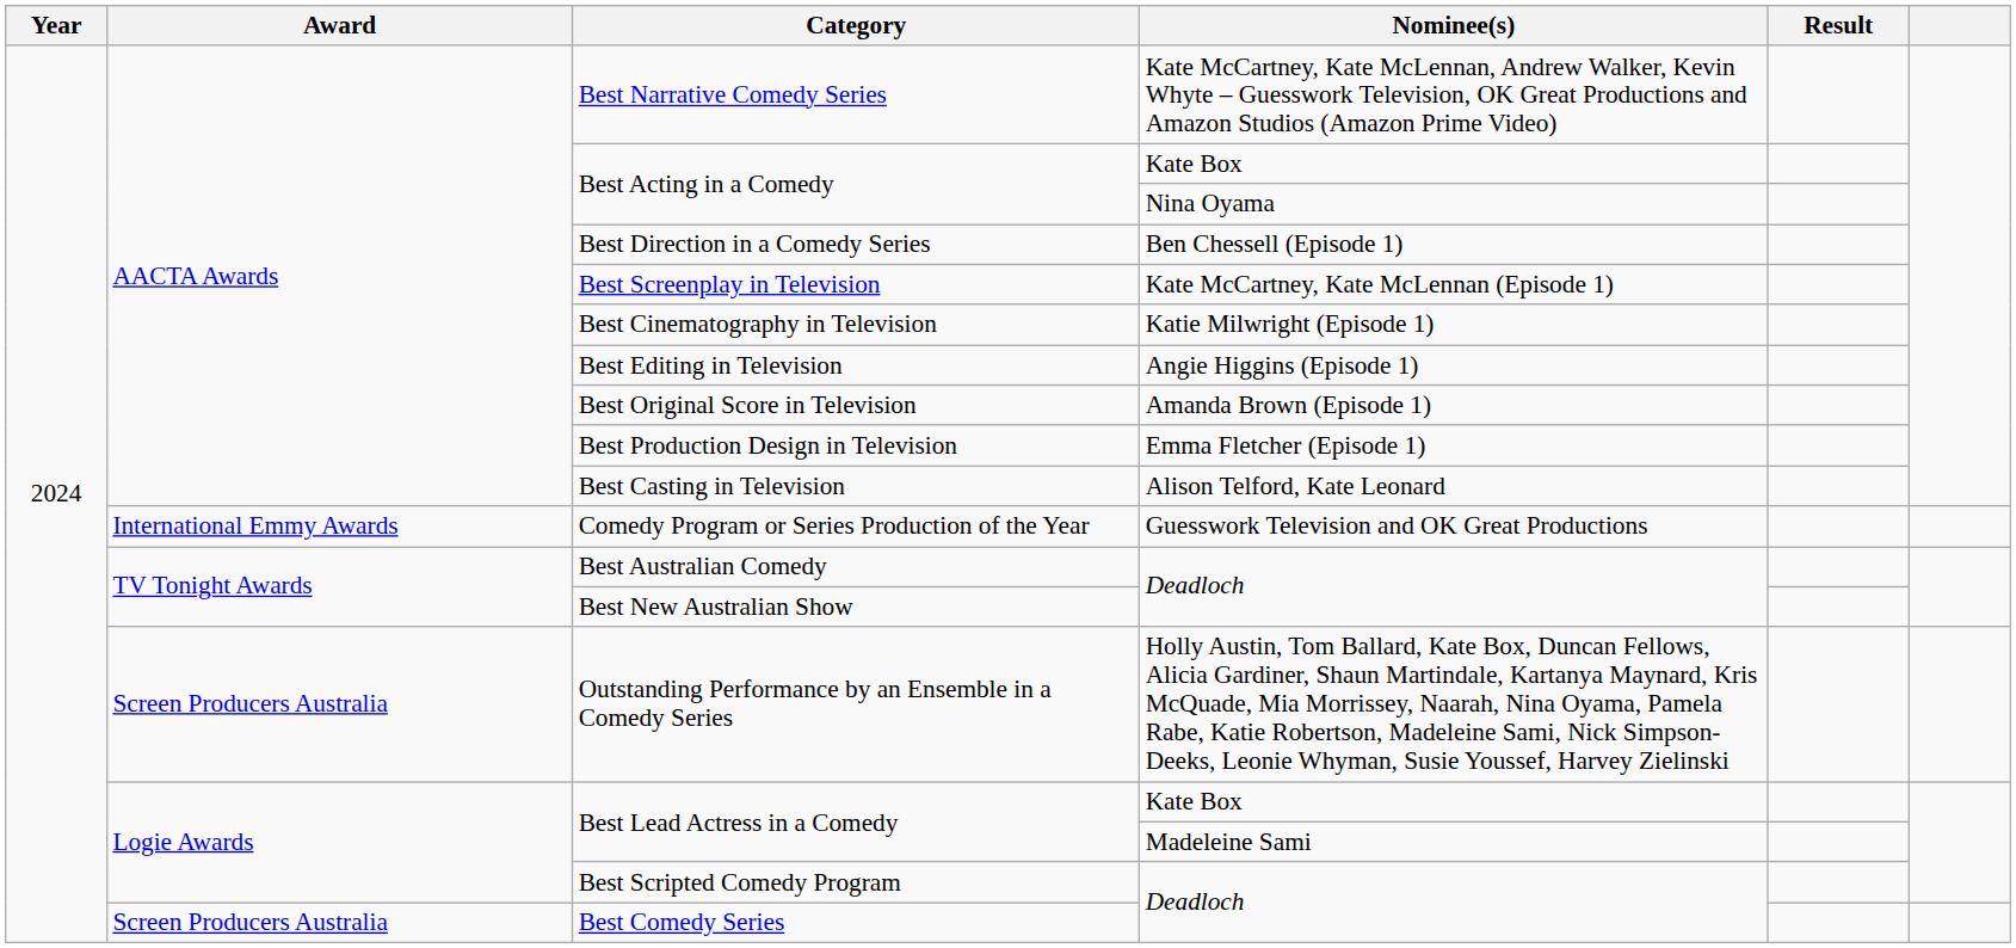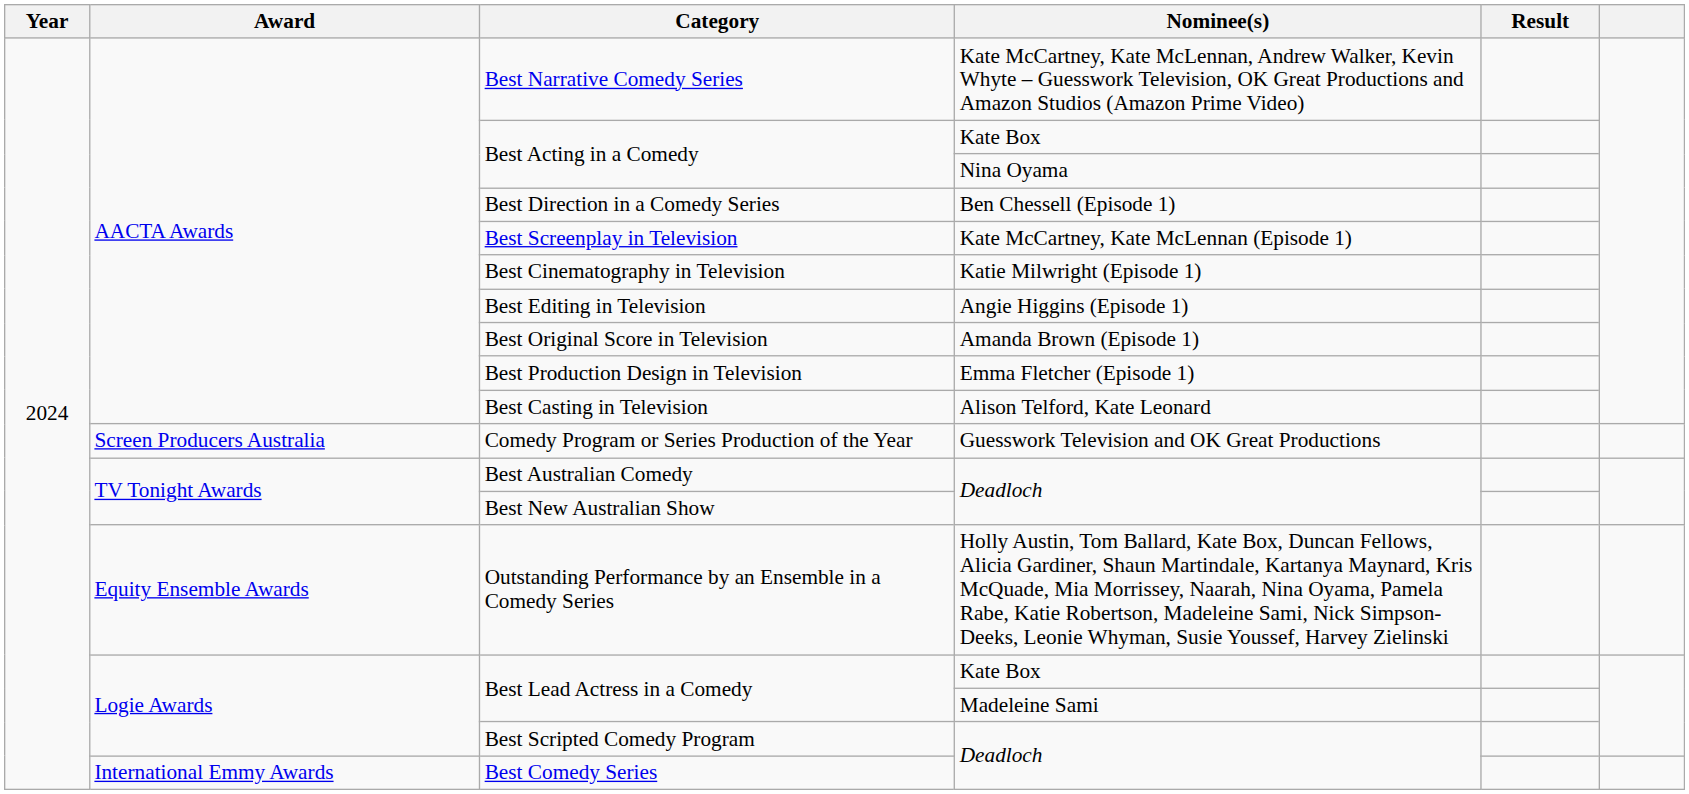Comedy Program or Series Production of the Year | Award: International Emmy Awards -> Screen Producers Australia
Outstanding Performance by an Ensemble in a Comedy Series | Award: Screen Producers Australia -> Equity Ensemble Awards
Best Comedy Series | Award: Screen Producers Australia -> International Emmy Awards
